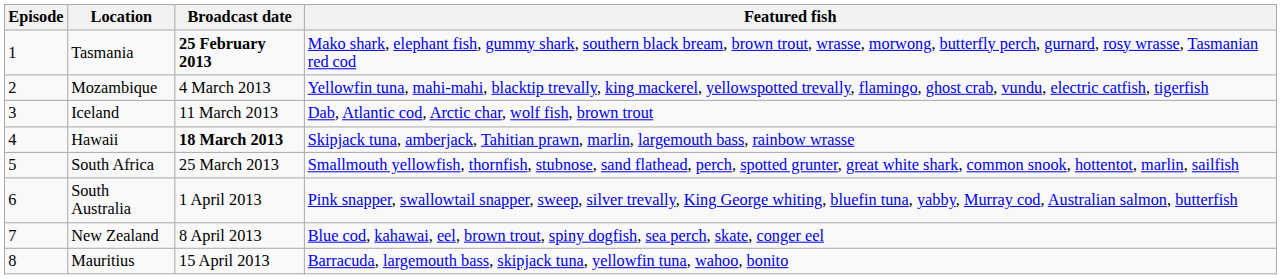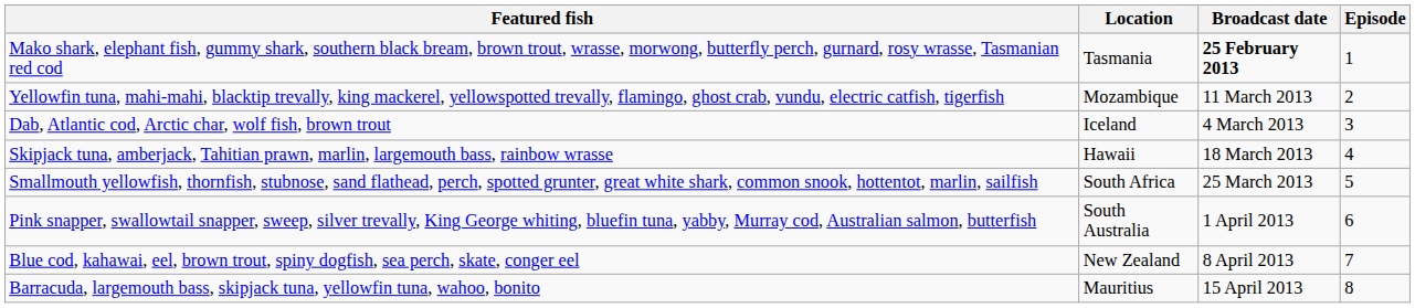columns swapped: Episode <-> Featured fish
Mozambique | Broadcast date: 4 March 2013 -> 11 March 2013
Iceland | Broadcast date: 11 March 2013 -> 4 March 2013
Hawaii | Broadcast date: bold -> normal
